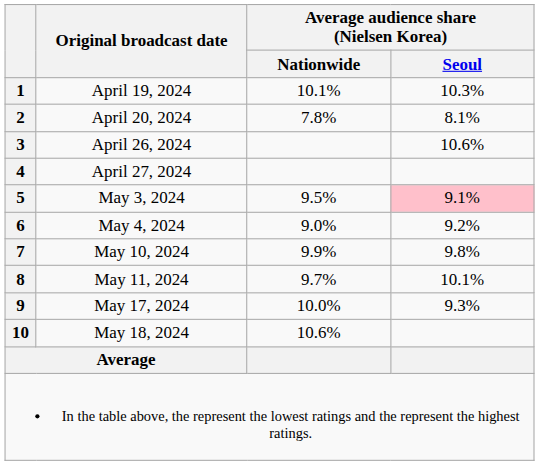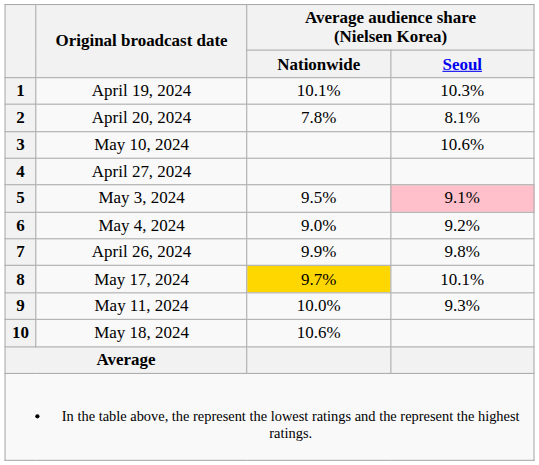3 | Original broadcast date: April 26, 2024 -> May 10, 2024
7 | Original broadcast date: May 10, 2024 -> April 26, 2024
8 | Original broadcast date: May 11, 2024 -> May 17, 2024
8 | Average audience share (Nielsen Korea) / Nationwide: no background -> gold background
9 | Original broadcast date: May 17, 2024 -> May 11, 2024
